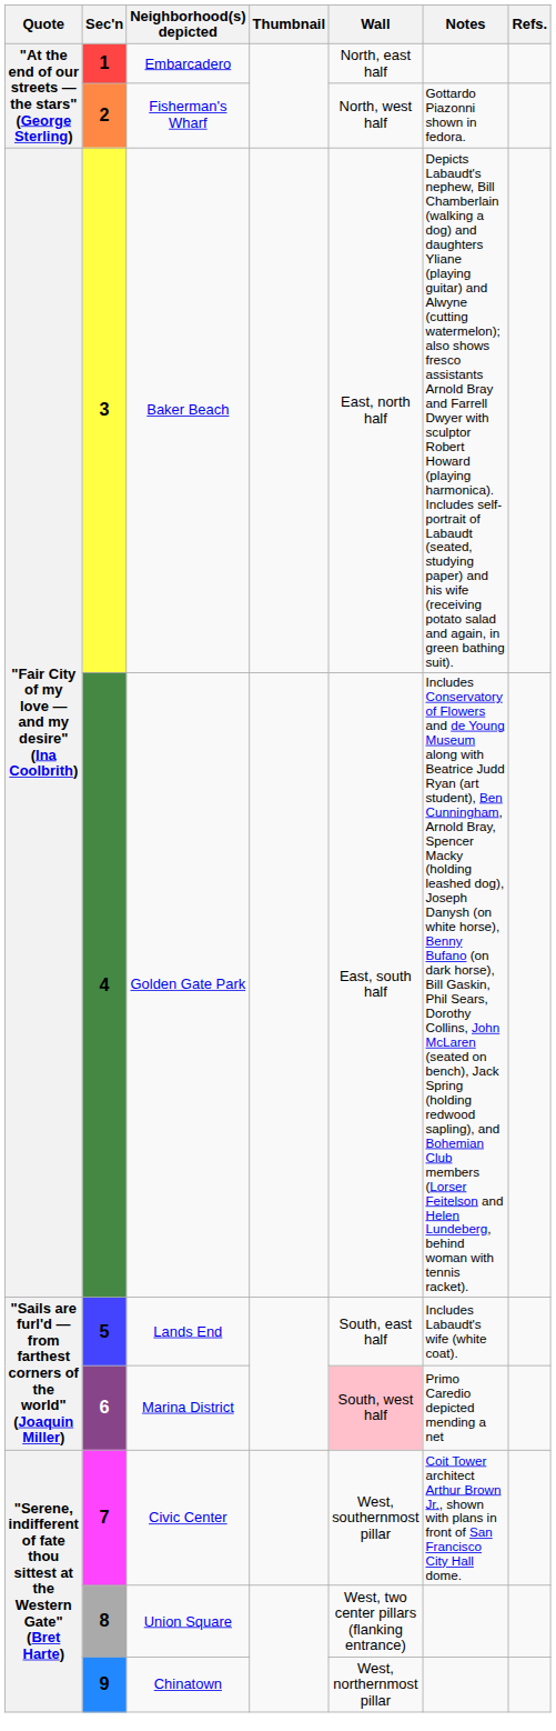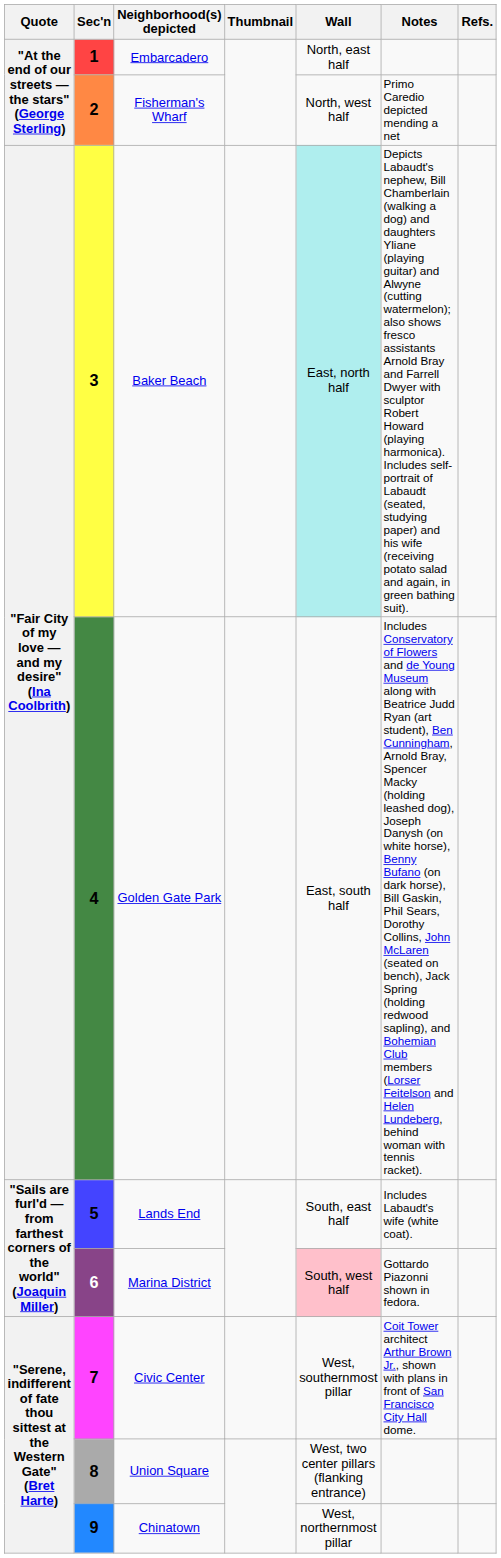2 | Notes: Gottardo Piazonni shown in fedora. -> Primo Caredio depicted mending a net
3 | Wall: no background -> paleturquoise background
6 | Notes: Primo Caredio depicted mending a net -> Gottardo Piazonni shown in fedora.
